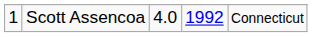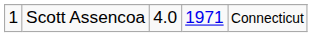Scott Assencoa | column 4: 1992 -> 1971
